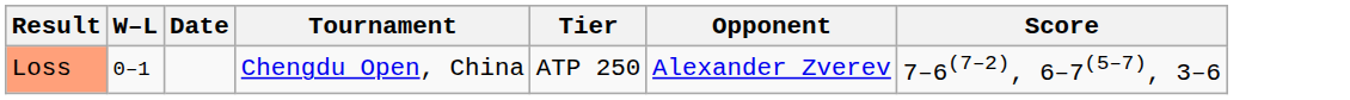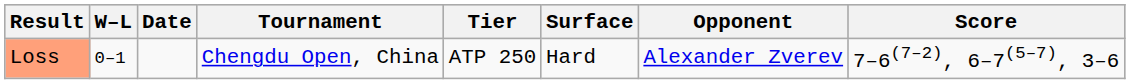+ column: Surface | Hard
